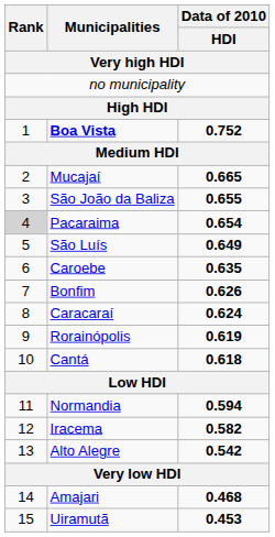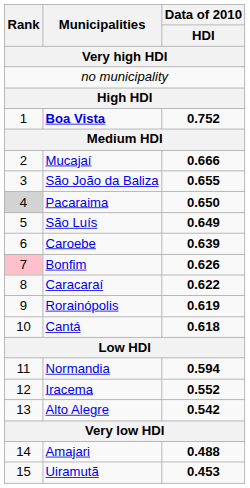Mucajaí | Data of 2010 / HDI: 0.665 -> 0.666
Pacaraima | Data of 2010 / HDI: 0.654 -> 0.650
Caroebe | Data of 2010 / HDI: 0.635 -> 0.639
Bonfim | Rank: no background -> pink background
Caracaraí | Data of 2010 / HDI: 0.624 -> 0.622
Iracema | Data of 2010 / HDI: 0.582 -> 0.552
Amajari | Data of 2010 / HDI: 0.468 -> 0.488
